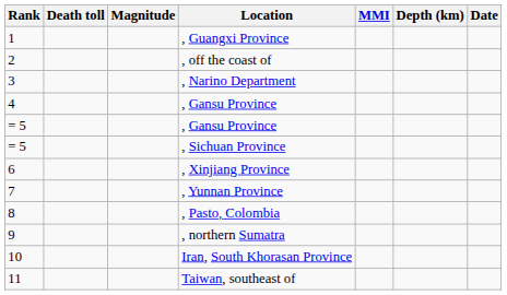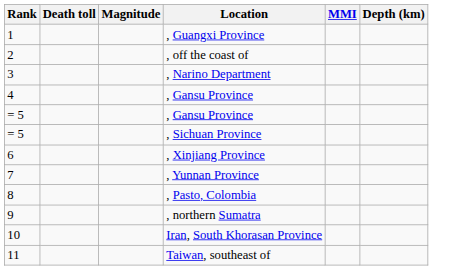- column: Date
